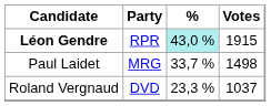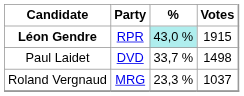Paul Laidet | Party: MRG -> DVD
Roland Vergnaud | Party: DVD -> MRG
